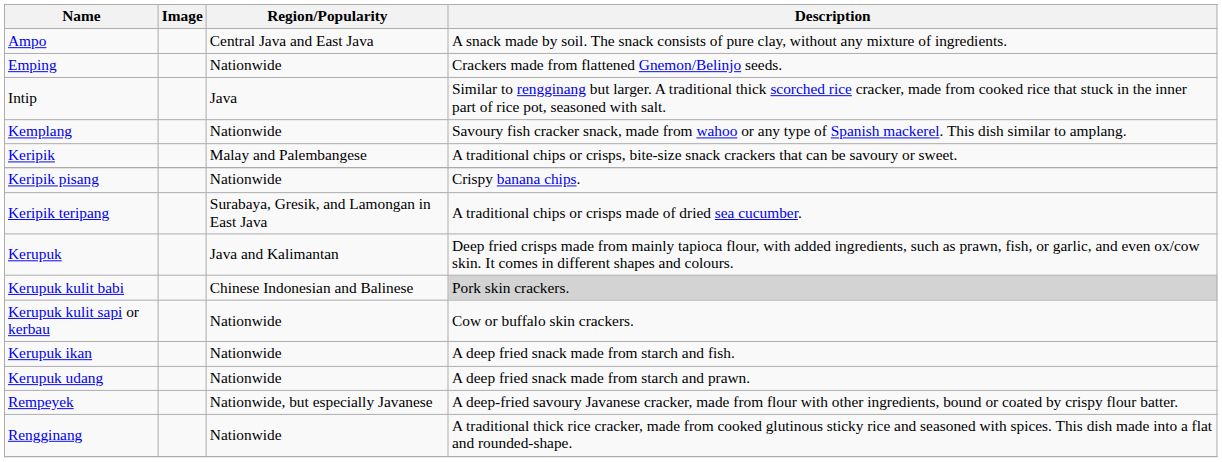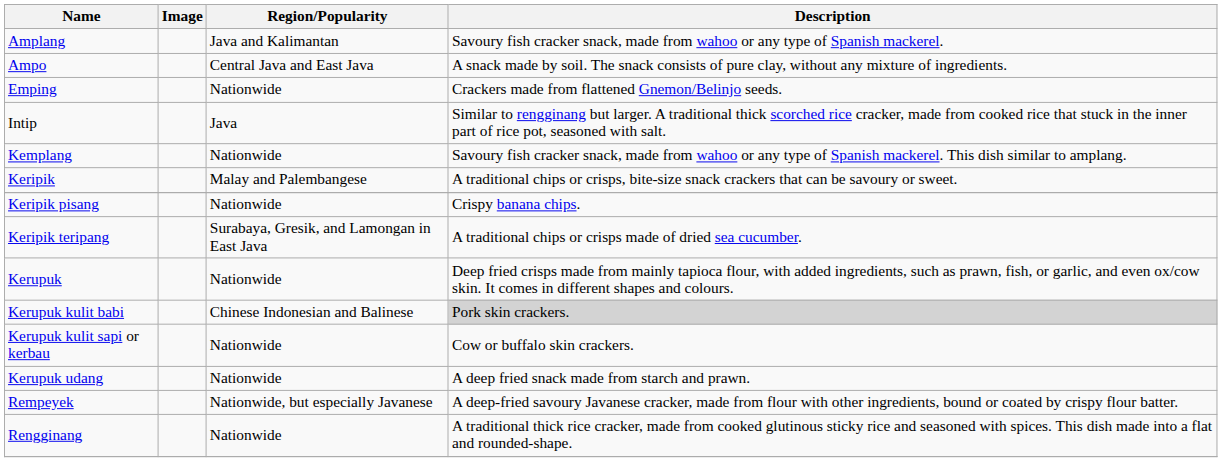+ row: Amplang | Java and Kalimantan | Savoury fish cracker snack, made from wahoo or any type of Spanish mackerel.
Kerupuk | Region/Popularity: Java and Kalimantan -> Nationwide
- row: Kerupuk ikan | Nationwide | A deep fried snack made from starch and fish.
